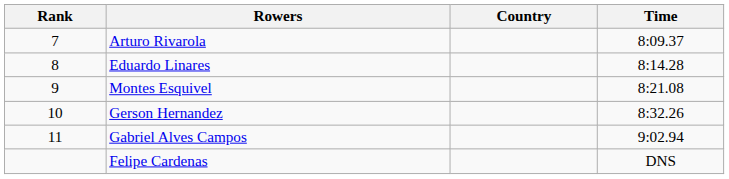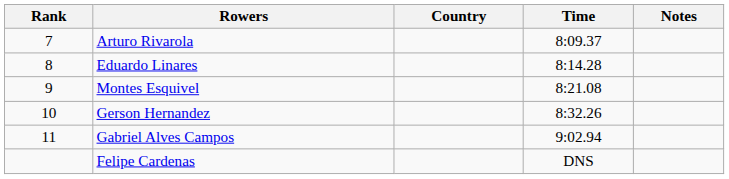+ column: Notes
